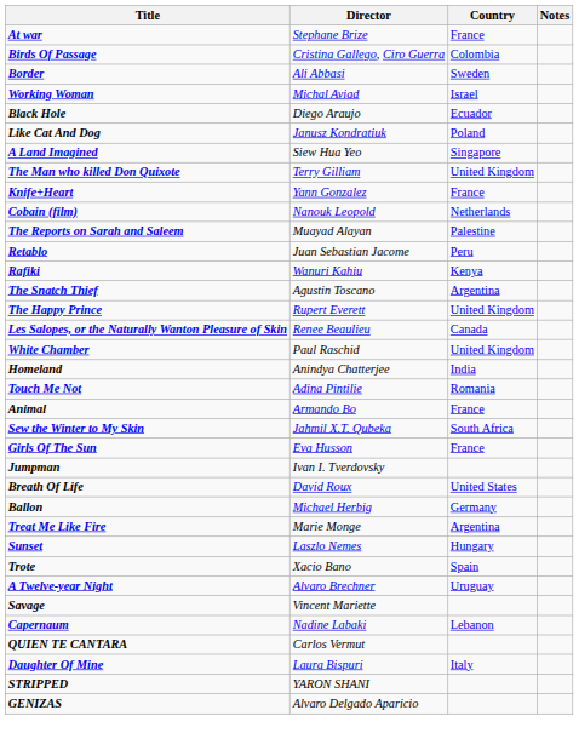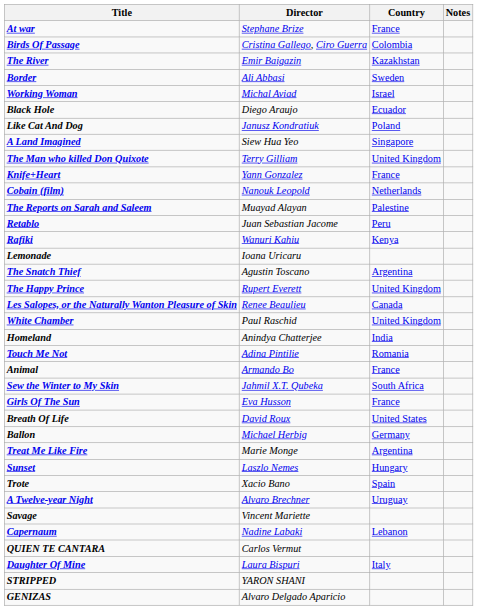+ row: The River | Emir Baigazin | Kazakhstan
+ row: Lemonade | Ioana Uricaru
- row: Jumpman | Ivan I. Tverdovsky
